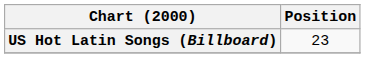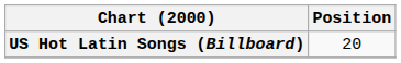US Hot Latin Songs (Billboard) | Position: 23 -> 20
